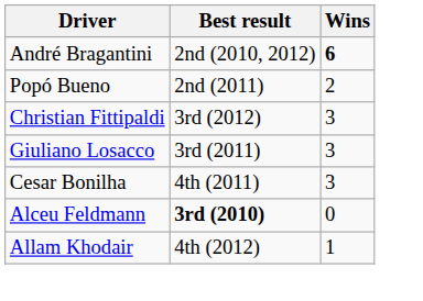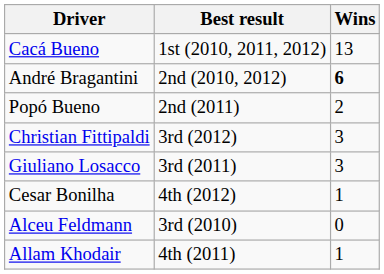+ row: Cacá Bueno | 1st (2010, 2011, 2012) | 13
Cesar Bonilha | Best result: 4th (2011) -> 4th (2012)
Cesar Bonilha | Wins: 3 -> 1
Alceu Feldmann | Best result: bold -> normal
Allam Khodair | Best result: 4th (2012) -> 4th (2011)
